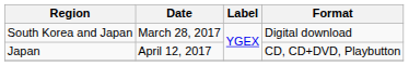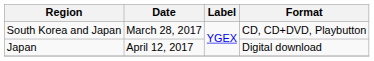South Korea and Japan | Format: Digital download -> CD, CD+DVD, Playbutton
Japan | Format: CD, CD+DVD, Playbutton -> Digital download
